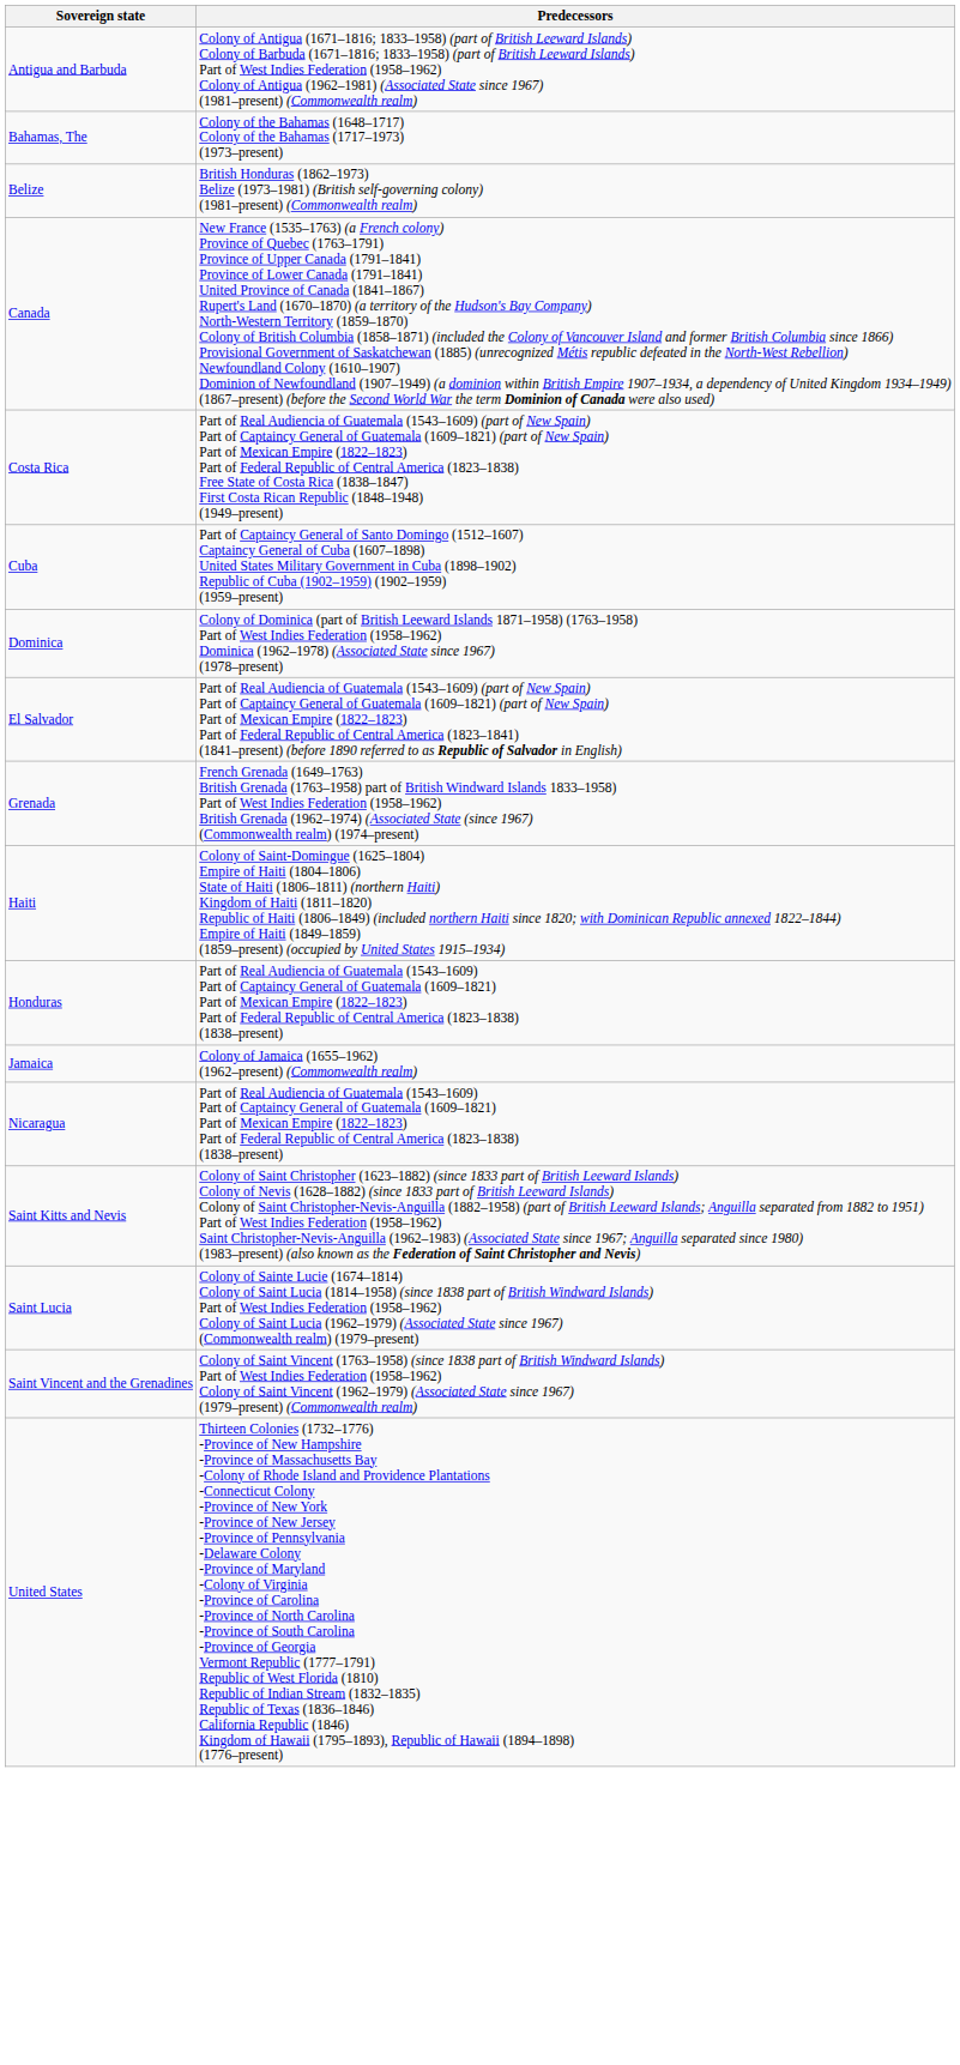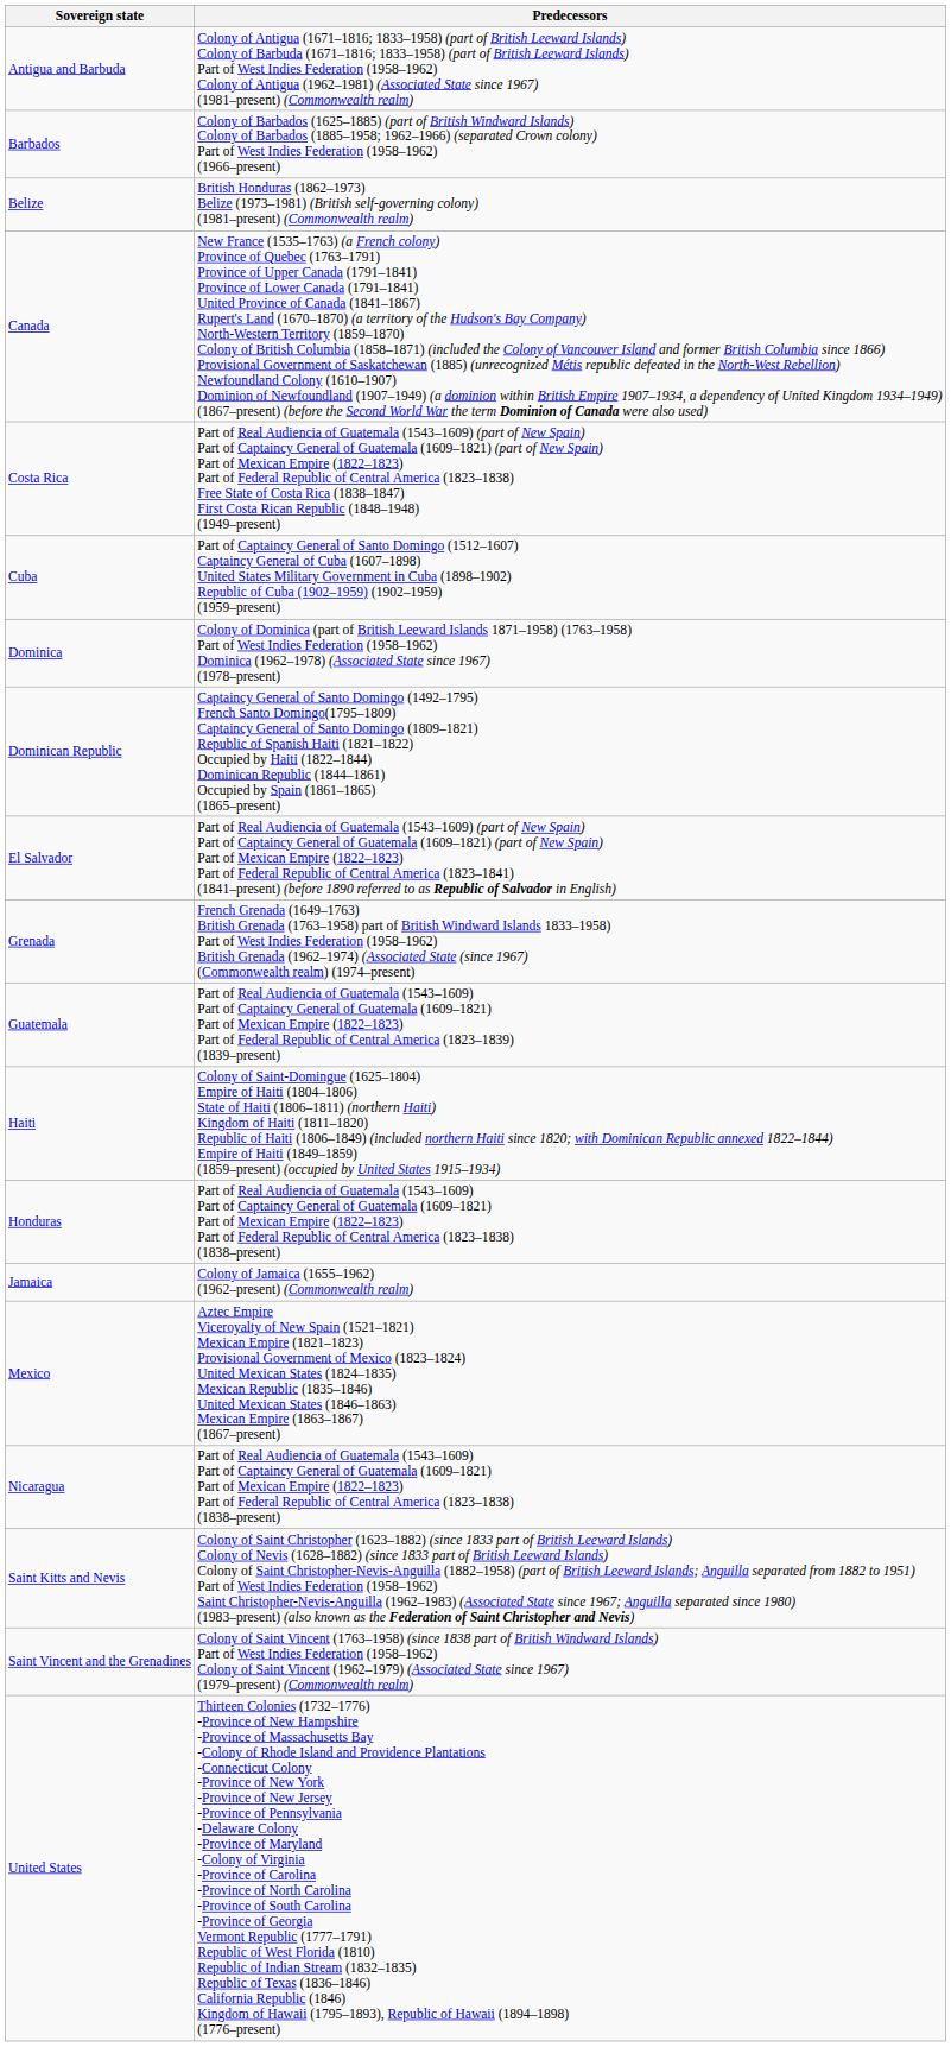- row: Bahamas, The | Colony of the Bahamas (1648–1717) Colony of the Bahamas (1717–1973) (1973–present)
+ row: Barbados | Colony of Barbados (1625–1885) (part of British Windward Islands) Colony of Barbados (1885–1958; 1962–1966) (separated Crown colony) Part of West Indies Federation (1958–1962) (1966–present)
+ row: Dominican Republic | Captaincy General of Santo Domingo (1492–1795) French Santo Domingo(1795–1809) Captaincy General of Santo Domingo (1809–1821) Republic of Spanish Haiti (1821–1822) Occupied by Haiti (1822–1844) Dominican Republic (1844–1861) Occupied by Spain (1861–1865) (1865–present)
+ row: Guatemala | Part of Real Audiencia of Guatemala (1543–1609) Part of Captaincy General of Guatemala (1609–1821) Part of Mexican Empire (1822–1823) Part of Federal Republic of Central America (1823–1839) (1839–present)
+ row: Mexico | Aztec Empire Viceroyalty of New Spain (1521–1821) Mexican Empire (1821–1823) Provisional Government of Mexico (1823–1824) United Mexican States (1824–1835) Mexican Republic (1835–1846) United Mexican States (1846–1863) Mexican Empire (1863–1867) (1867–present)
- row: Saint Lucia | Colony of Sainte Lucie (1674–1814) Colony of Saint Lucia (1814–1958) (since 1838 part of British Windward Islands) Part of West Indies Federation (1958–1962) Colony of Saint Lucia (1962–1979) (Associated State since 1967) (Commonwealth realm) (1979–present)
